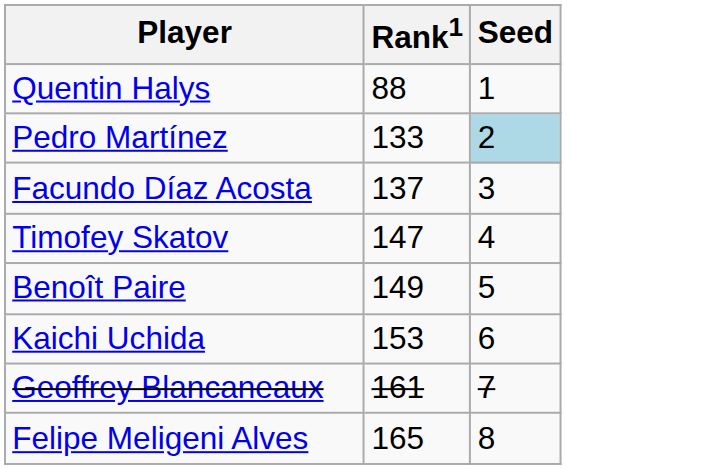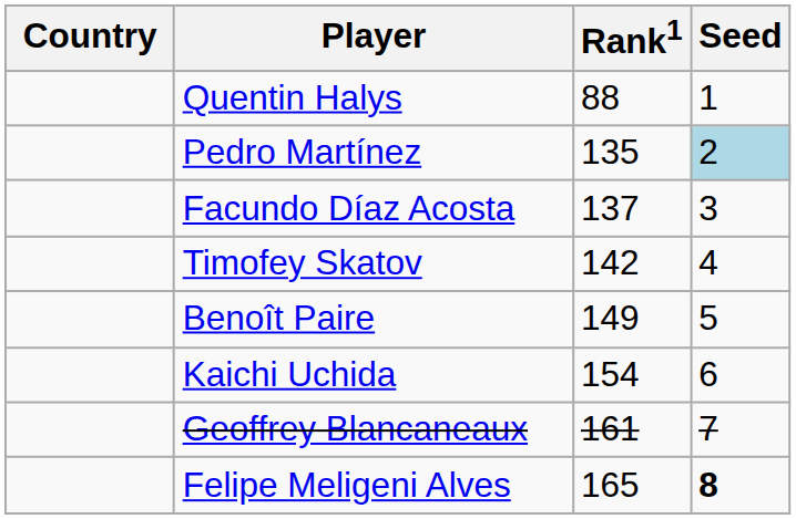+ column: Country
Pedro Martínez | Rank1: 133 -> 135
Timofey Skatov | Rank1: 147 -> 142
Kaichi Uchida | Rank1: 153 -> 154
Felipe Meligeni Alves | Seed: normal -> bold
